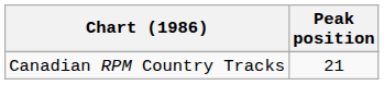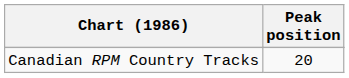Canadian RPM Country Tracks | Peak position: 21 -> 20
